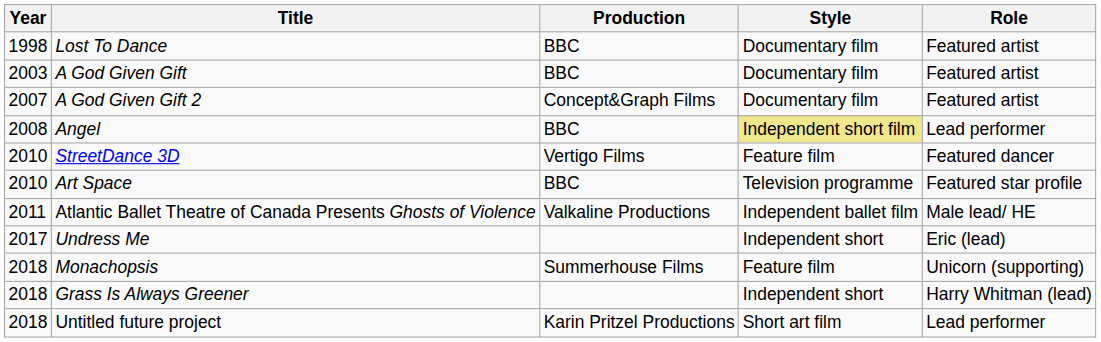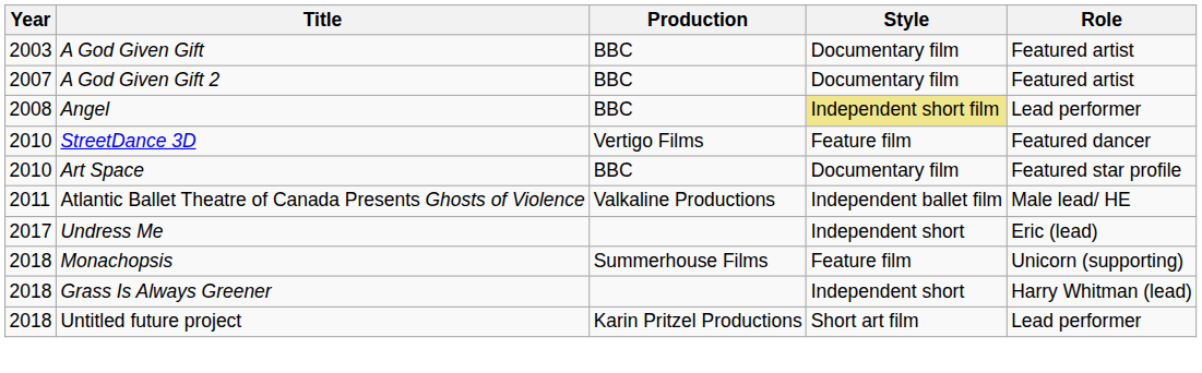- row: 1998 | Lost To Dance | BBC | Documentary film | Featured artist
A God Given Gift 2 | Production: Concept&Graph Films -> BBC
Art Space | Style: Television programme -> Documentary film
